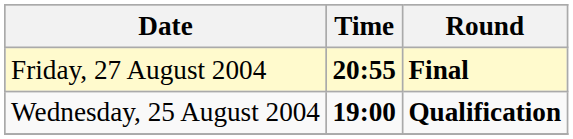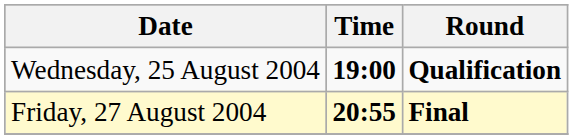rows swapped: Wednesday, 25 August 2004 <-> Friday, 27 August 2004
